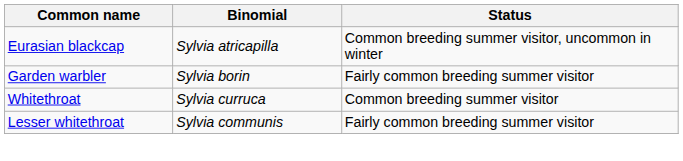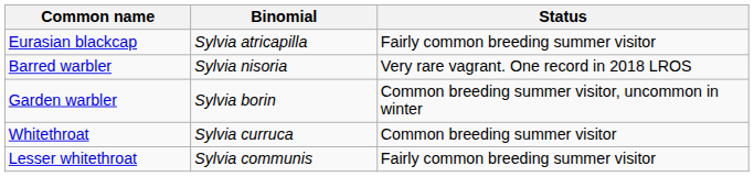Eurasian blackcap | Status: Common breeding summer visitor, uncommon in winter -> Fairly common breeding summer visitor
+ row: Barred warbler | Sylvia nisoria | Very rare vagrant. One record in 2018 LROS
Garden warbler | Status: Fairly common breeding summer visitor -> Common breeding summer visitor, uncommon in winter
